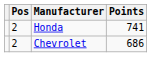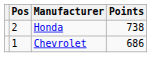Honda | Points: 741 -> 738
Chevrolet | Pos: 2 -> 1
